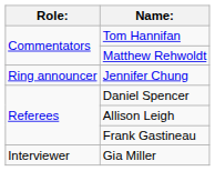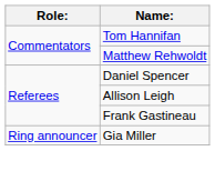- row: Ring announcer | Jennifer Chung
Gia Miller | Role:: Interviewer -> Ring announcer
